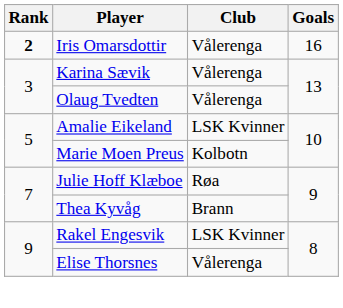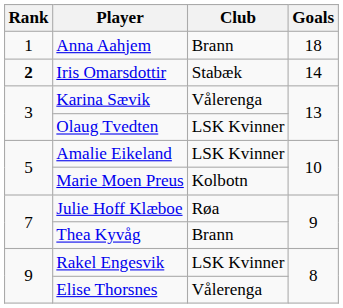+ row: 1 | Anna Aahjem | Brann | 18
Iris Omarsdottir | Club: Vålerenga -> Stabæk
Iris Omarsdottir | Goals: 16 -> 14
Olaug Tvedten | Club: Vålerenga -> LSK Kvinner
